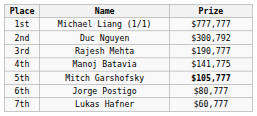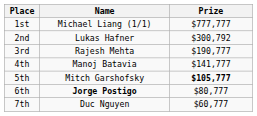2nd | Name: Duc Nguyen -> Lukas Hafner
4th | Prize: $141,775 -> $141,777
6th | Name: normal -> bold
7th | Name: Lukas Hafner -> Duc Nguyen
